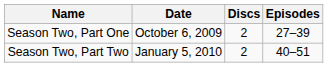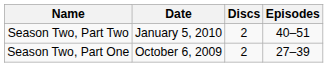rows swapped: Season Two, Part One <-> Season Two, Part Two
